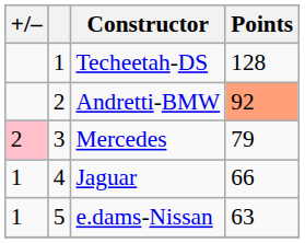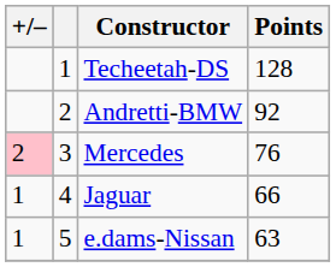Andretti-BMW | Points: lightsalmon background -> no background
Mercedes | Points: 79 -> 76
